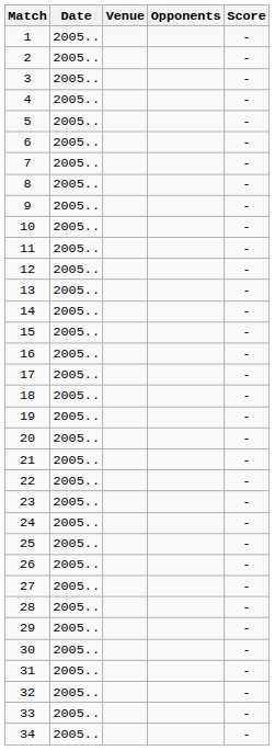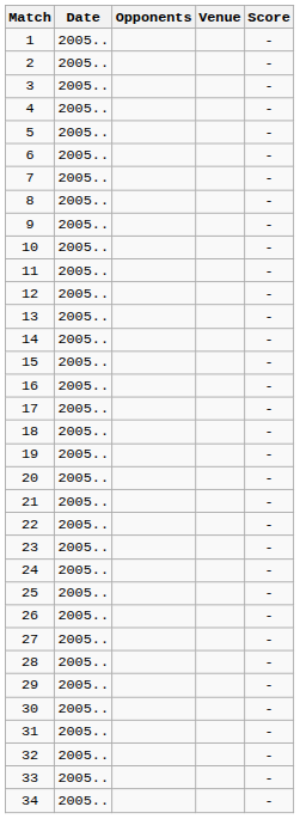columns swapped: Venue <-> Opponents
